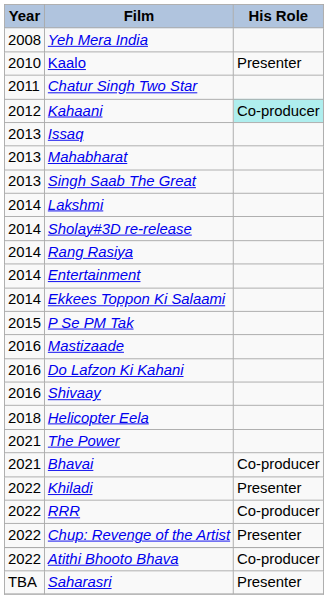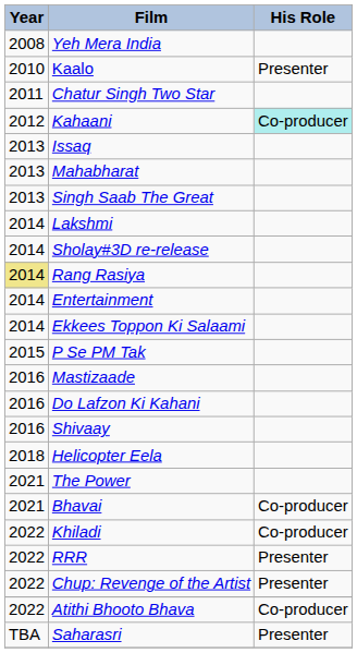Rang Rasiya | Year: no background -> khaki background
Khiladi | His Role: Presenter -> Co-producer
RRR | His Role: Co-producer -> Presenter
